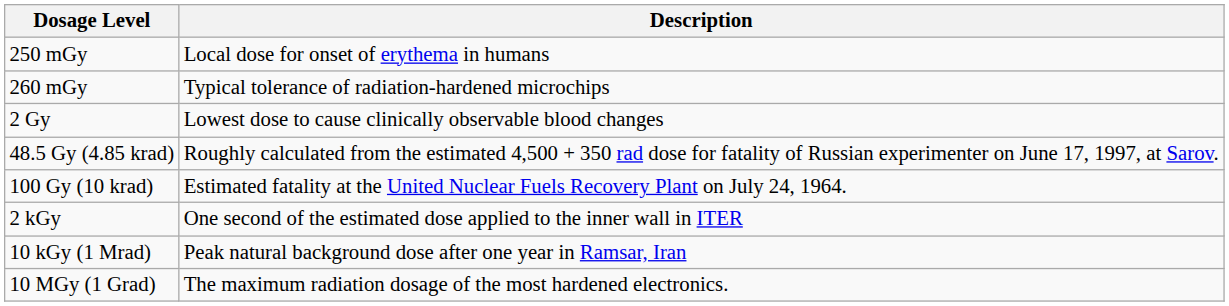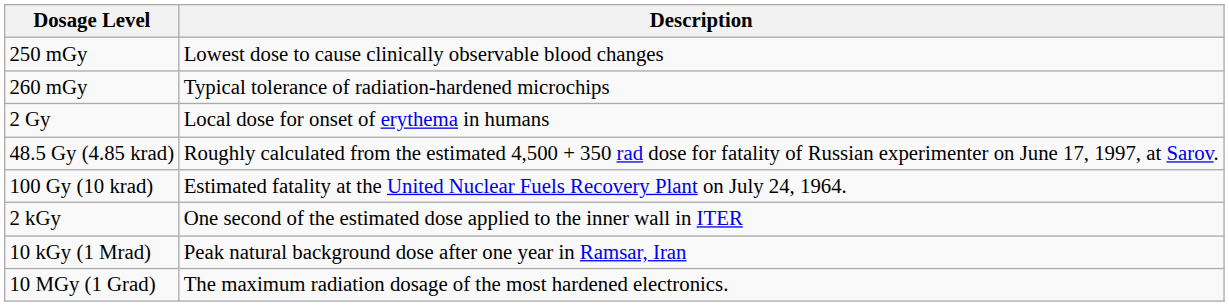250 mGy | Description: Local dose for onset of erythema in humans -> Lowest dose to cause clinically observable blood changes
2 Gy | Description: Lowest dose to cause clinically observable blood changes -> Local dose for onset of erythema in humans
